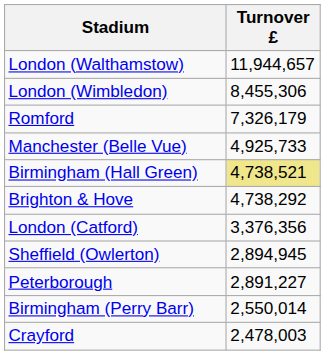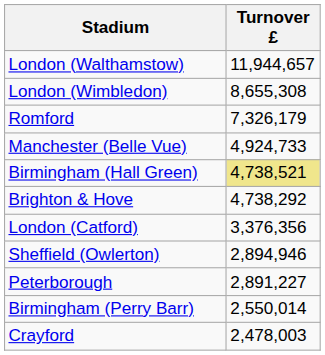London (Wimbledon) | Turnover £: 8,455,306 -> 8,655,308
Manchester (Belle Vue) | Turnover £: 4,925,733 -> 4,924,733
Sheffield (Owlerton) | Turnover £: 2,894,945 -> 2,894,946
